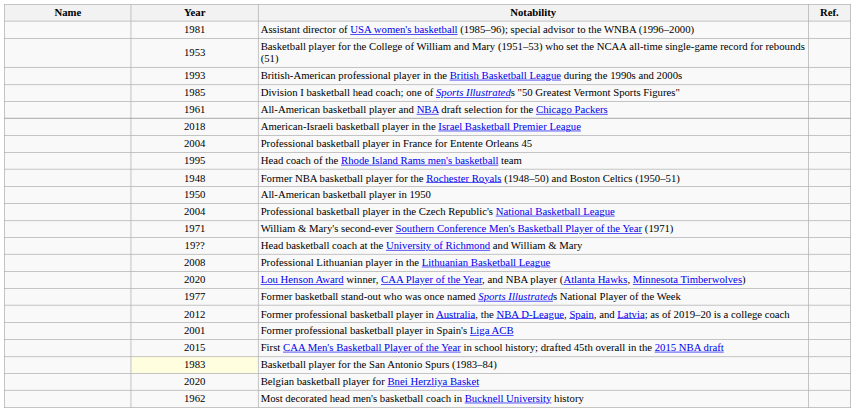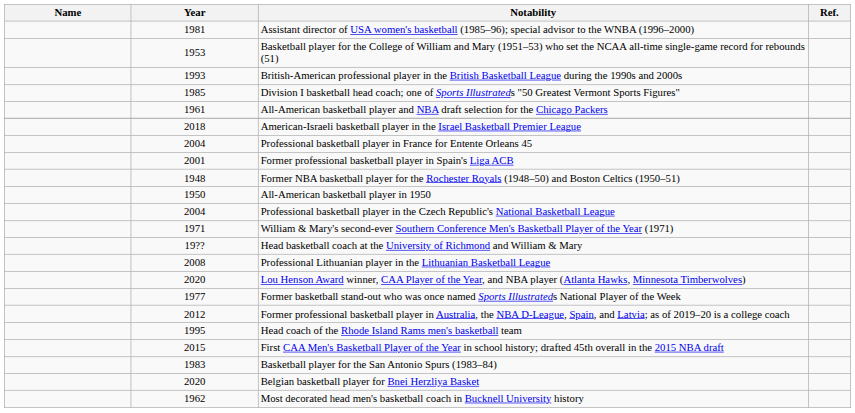rows swapped: Head coach of the Rhode Island Rams men's basketball team <-> Former professional basketball player in Spain's Liga ACB
Basketball player for the San Antonio Spurs (1983–84) | Year: lightyellow background -> no background
